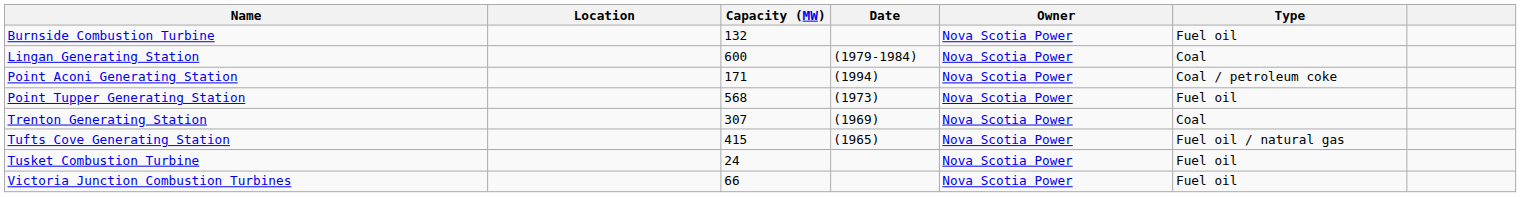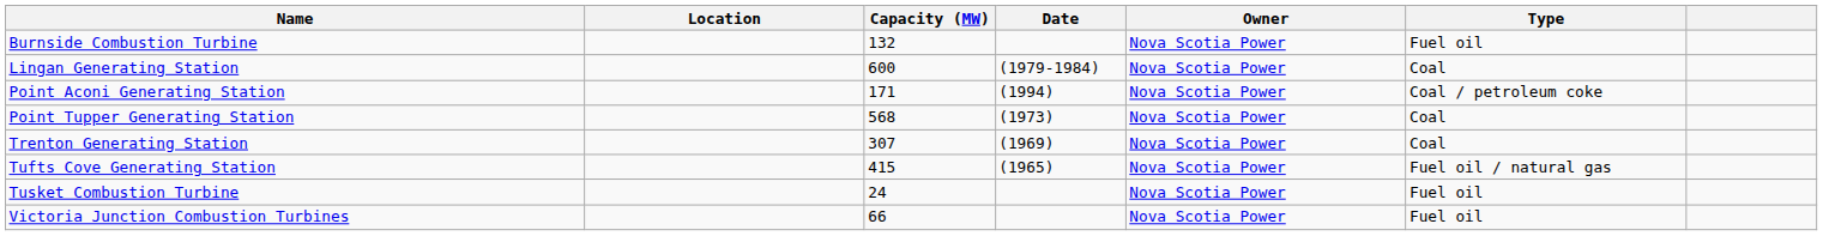Point Tupper Generating Station | Type: Fuel oil -> Coal
